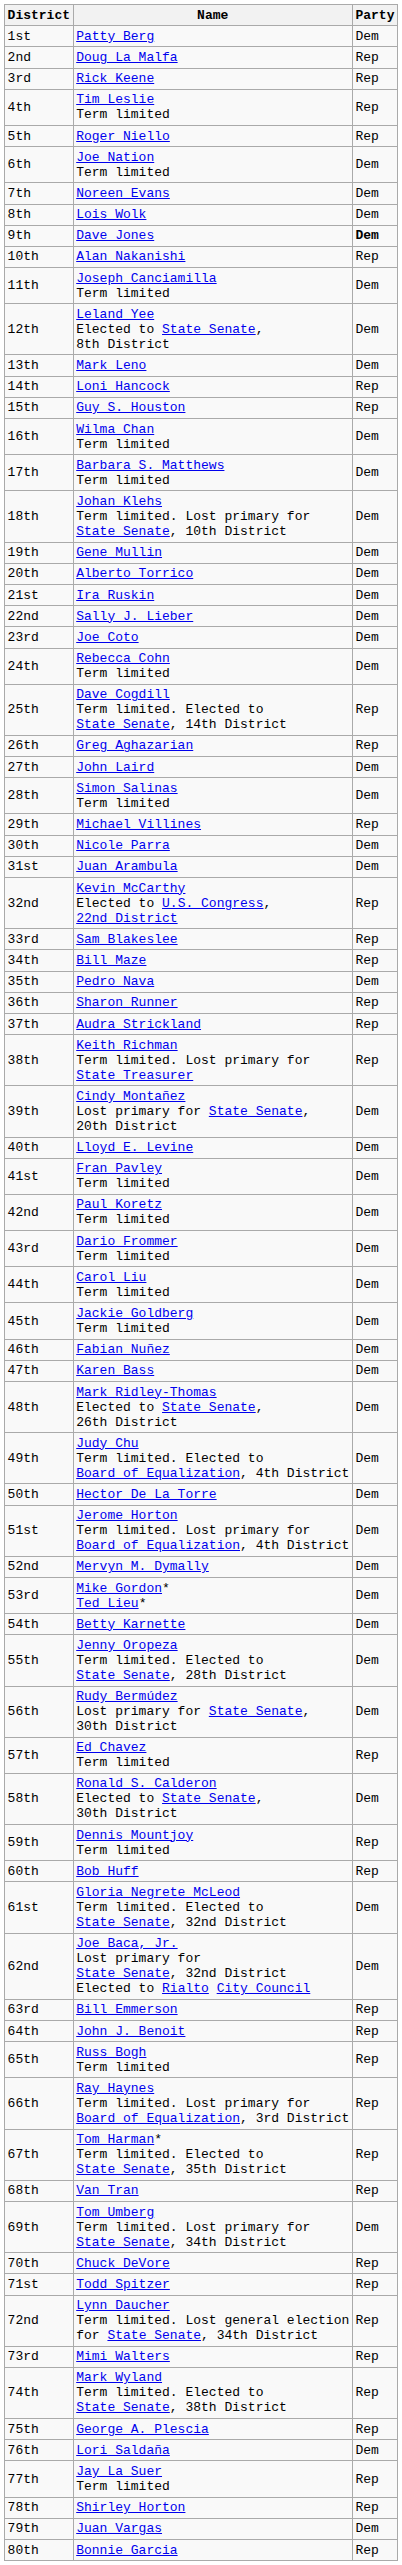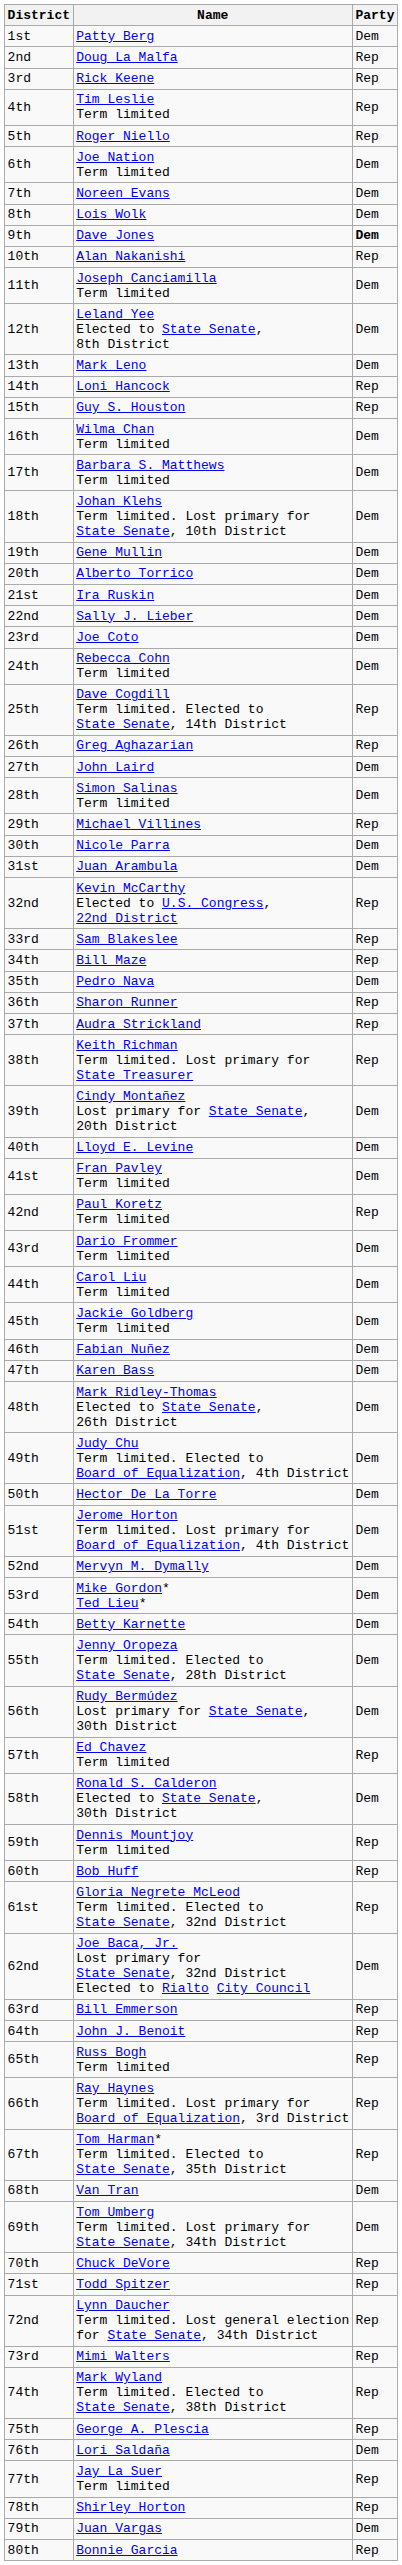42nd | Party: Dem -> Rep
61st | Party: Dem -> Rep
68th | Party: Rep -> Dem
